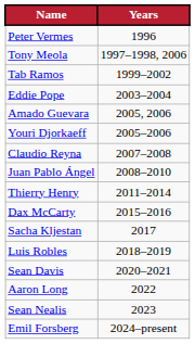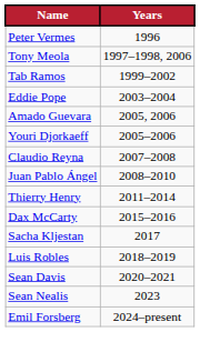- row: Aaron Long | 2022
